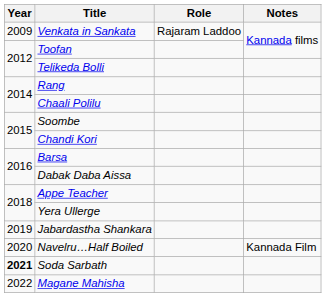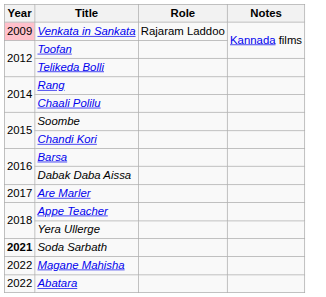Venkata in Sankata | Year: no background -> pink background
+ row: 2017 | Are Marler
- row: 2019 | Jabardastha Shankara
- row: 2020 | Navelru…Half Boiled | Kannada Film
+ row: 2022 | Abatara
